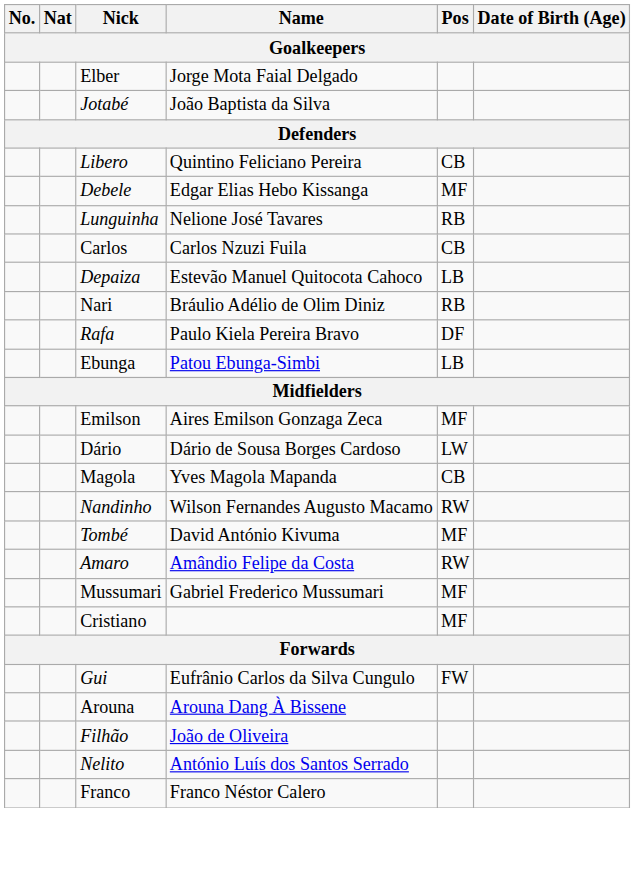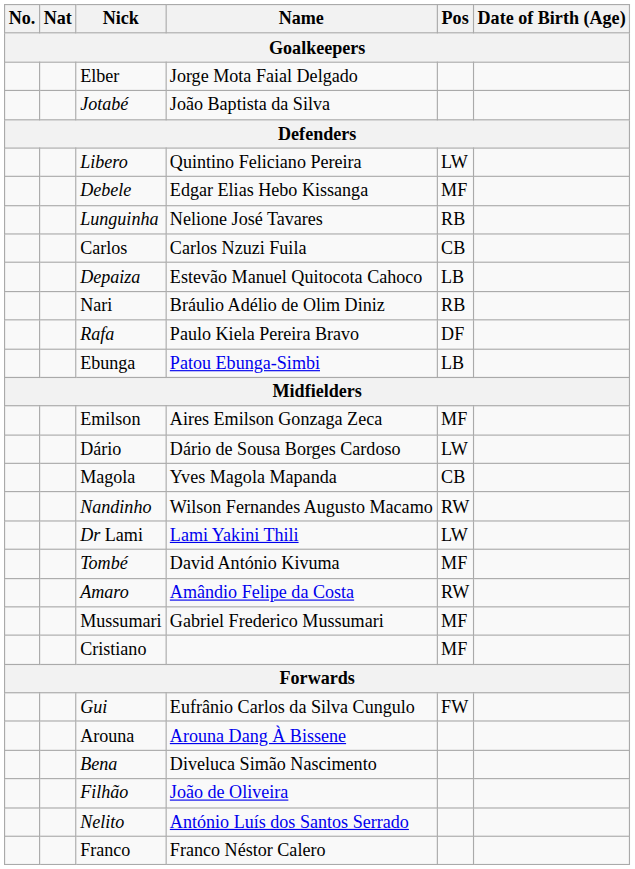Libero | Pos: CB -> LW
+ row: Dr Lami | Lami Yakini Thili | LW
+ row: Bena | Diveluca Simão Nascimento
